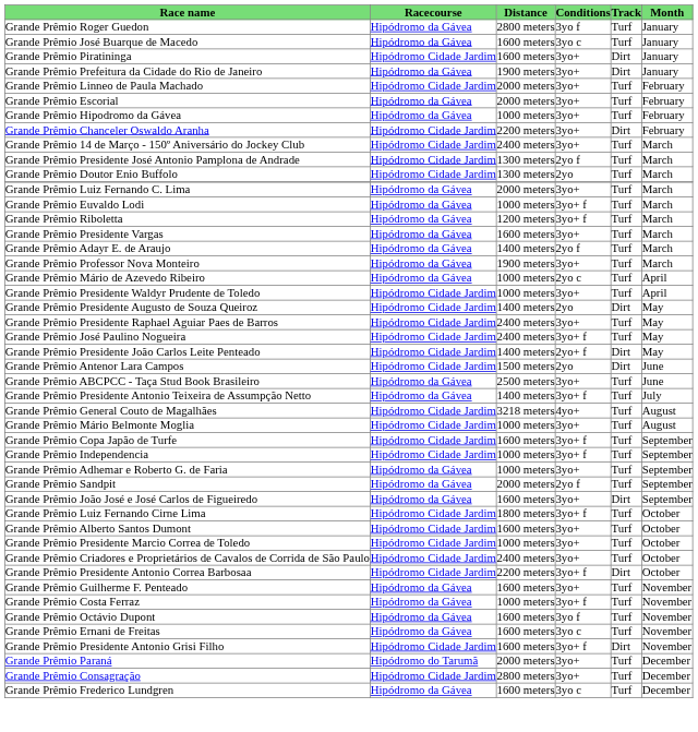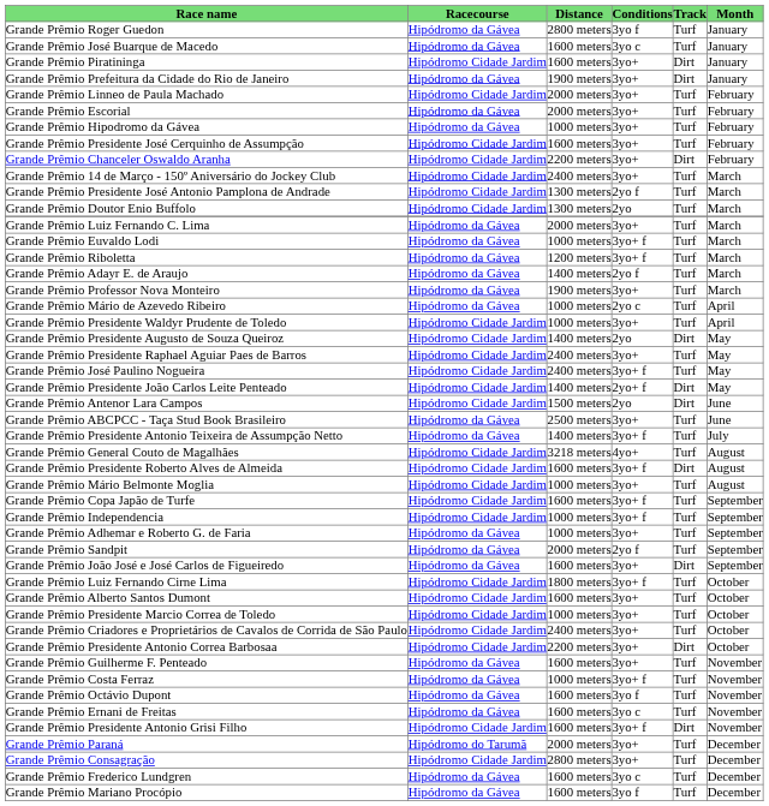+ row: Grande Prêmio Presidente José Cerquinho de Assumpção | Hipódromo Cidade Jardim | 1600 meters | 3yo+ | Turf | February
- row: Grande Prêmio Presidente Vargas | Hipódromo da Gávea | 1600 meters | 3yo+ | Turf | March
+ row: Grande Prêmio Presidente Roberto Alves de Almeida | Hipódromo Cidade Jardim | 1600 meters | 3yo+ f | Dirt | August
Grande Prêmio Presidente Antonio Correa Barbosaa | Conditions: 3yo+ f -> 3yo+
+ row: Grande Prêmio Mariano Procópio | Hipódromo da Gávea | 1600 meters | 3yo f | Turf | December
